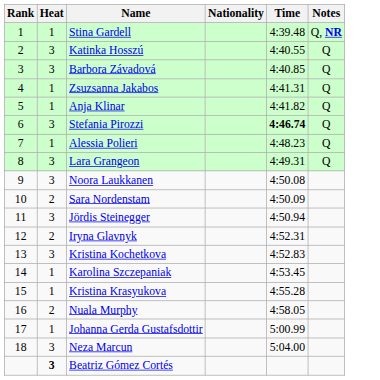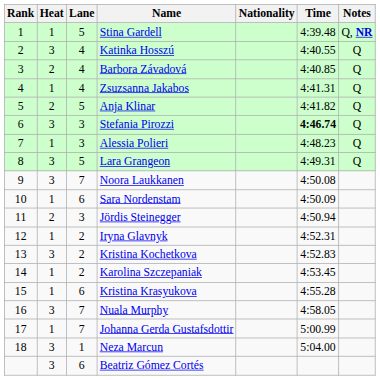+ column: Lane | 5 | 4 | 4 | 4 | 5 | 3 | 3 | 5 | 7 | 6 | 3 | 2 | 2 | 2 | 6 | 7 | 7 | 1 | 6
Barbora Závadová | Heat: 3 -> 2
Anja Klinar | Heat: 1 -> 2
Sara Nordenstam | Heat: 2 -> 1
Jördis Steinegger | Heat: 3 -> 2
Iryna Glavnyk | Heat: 2 -> 1
Nuala Murphy | Heat: 2 -> 3
Beatriz Gómez Cortés | Heat: bold -> normal
